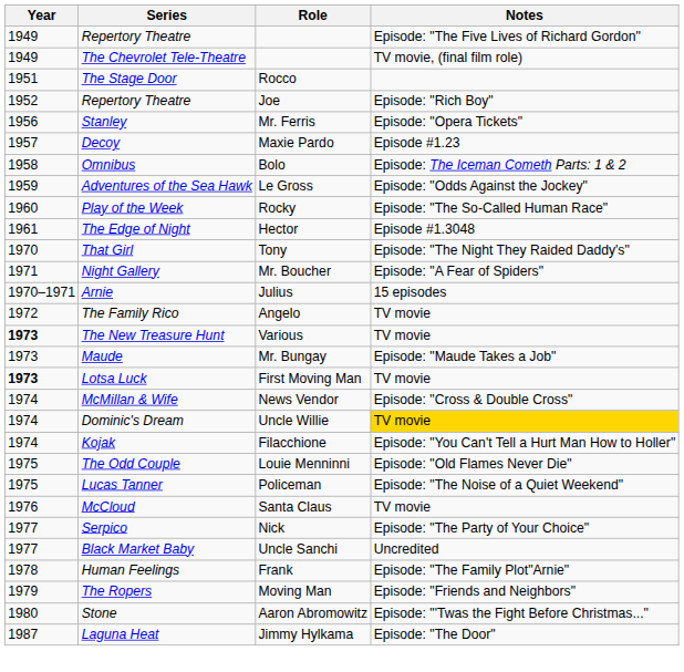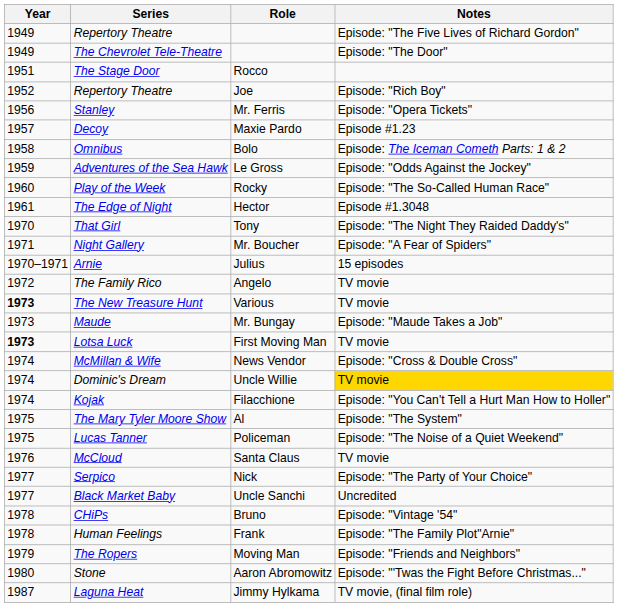The Chevrolet Tele-Theatre | Notes: TV movie, (final film role) -> Episode: "The Door"
+ row: 1975 | The Mary Tyler Moore Show | Al | Episode: "The System"
- row: 1975 | The Odd Couple | Louie Menninni | Episode: "Old Flames Never Die"
+ row: 1978 | CHiPs | Bruno | Episode: "Vintage '54"
Laguna Heat | Notes: Episode: "The Door" -> TV movie, (final film role)
